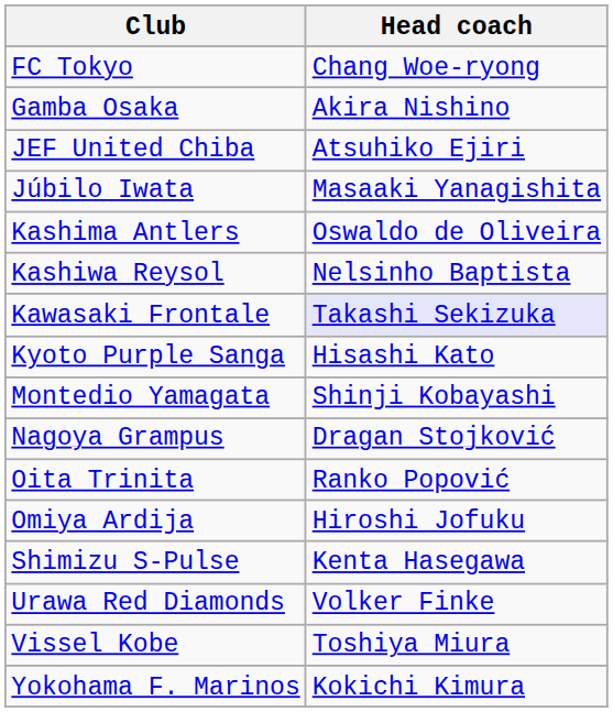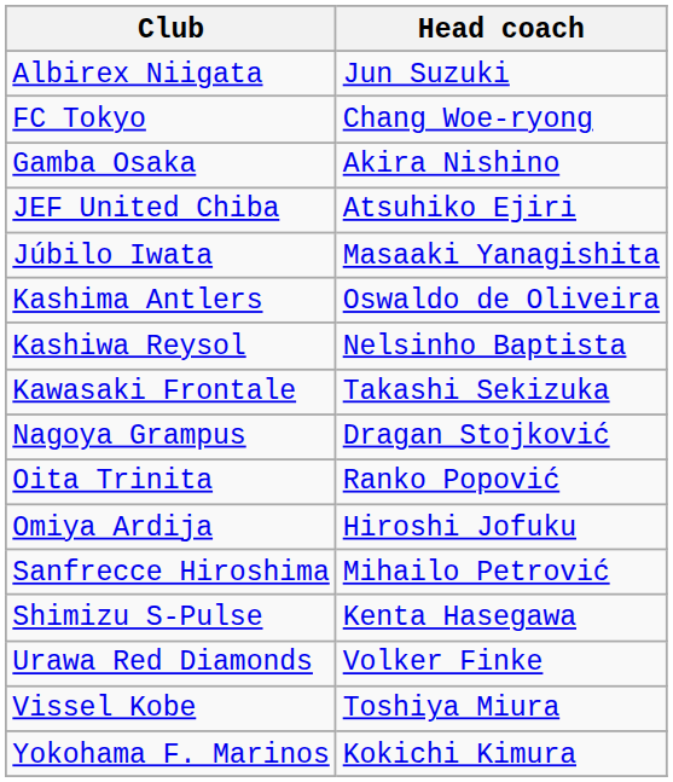+ row: Albirex Niigata | Jun Suzuki
Kawasaki Frontale | Head coach: lavender background -> no background
- row: Kyoto Purple Sanga | Hisashi Kato
- row: Montedio Yamagata | Shinji Kobayashi
+ row: Sanfrecce Hiroshima | Mihailo Petrović
